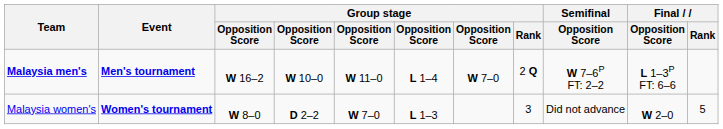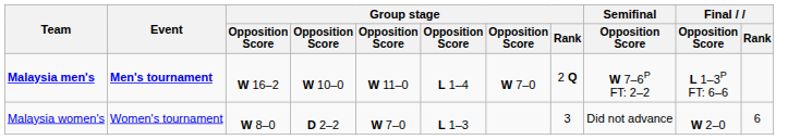Malaysia women's | Event: bold -> normal
Malaysia women's | Final / Rank: 5 -> 6
